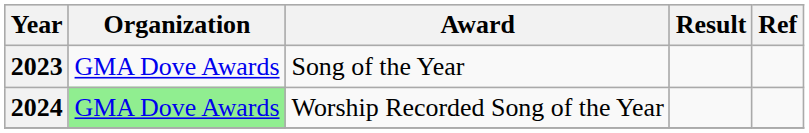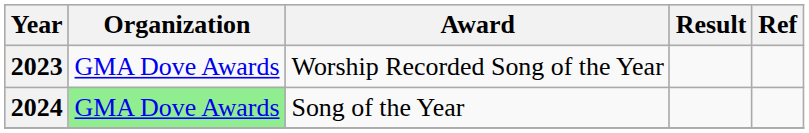2023 | Award: Song of the Year -> Worship Recorded Song of the Year
2024 | Award: Worship Recorded Song of the Year -> Song of the Year
